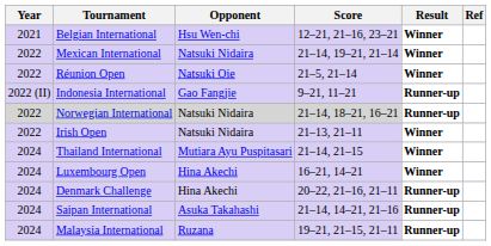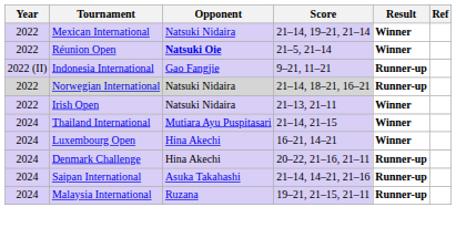- row: 2021 | Belgian International | Hsu Wen-chi | 12–21, 21–16, 23–21 | Winner
Réunion Open | Opponent: normal -> bold
